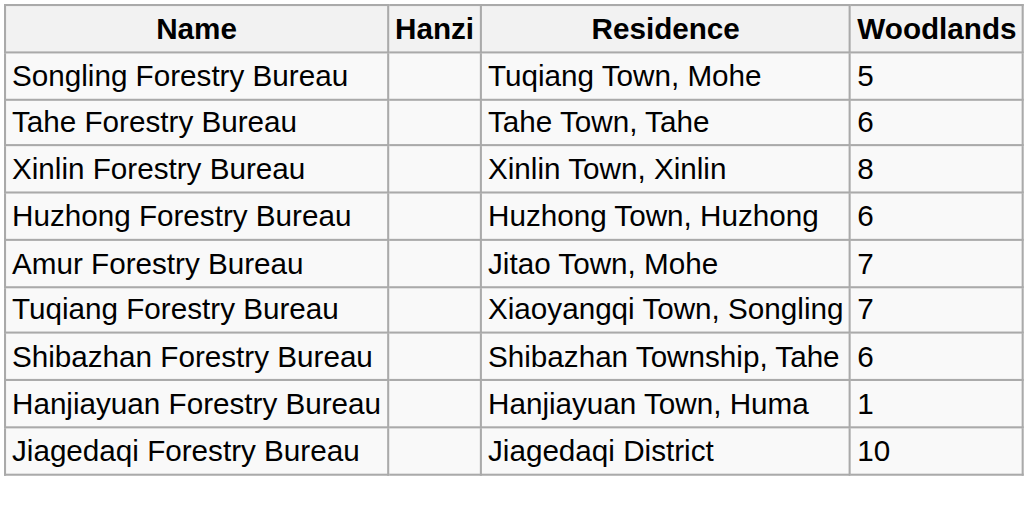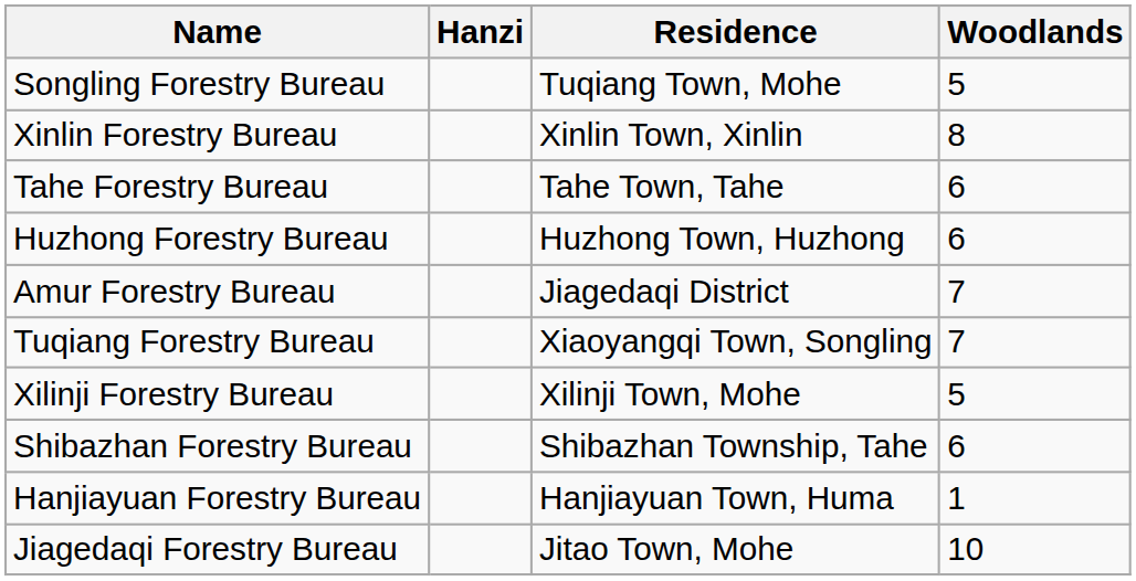rows swapped: Xinlin Forestry Bureau <-> Tahe Forestry Bureau
Amur Forestry Bureau | Residence: Jitao Town, Mohe -> Jiagedaqi District
+ row: Xilinji Forestry Bureau | Xilinji Town, Mohe | 5
Jiagedaqi Forestry Bureau | Residence: Jiagedaqi District -> Jitao Town, Mohe
